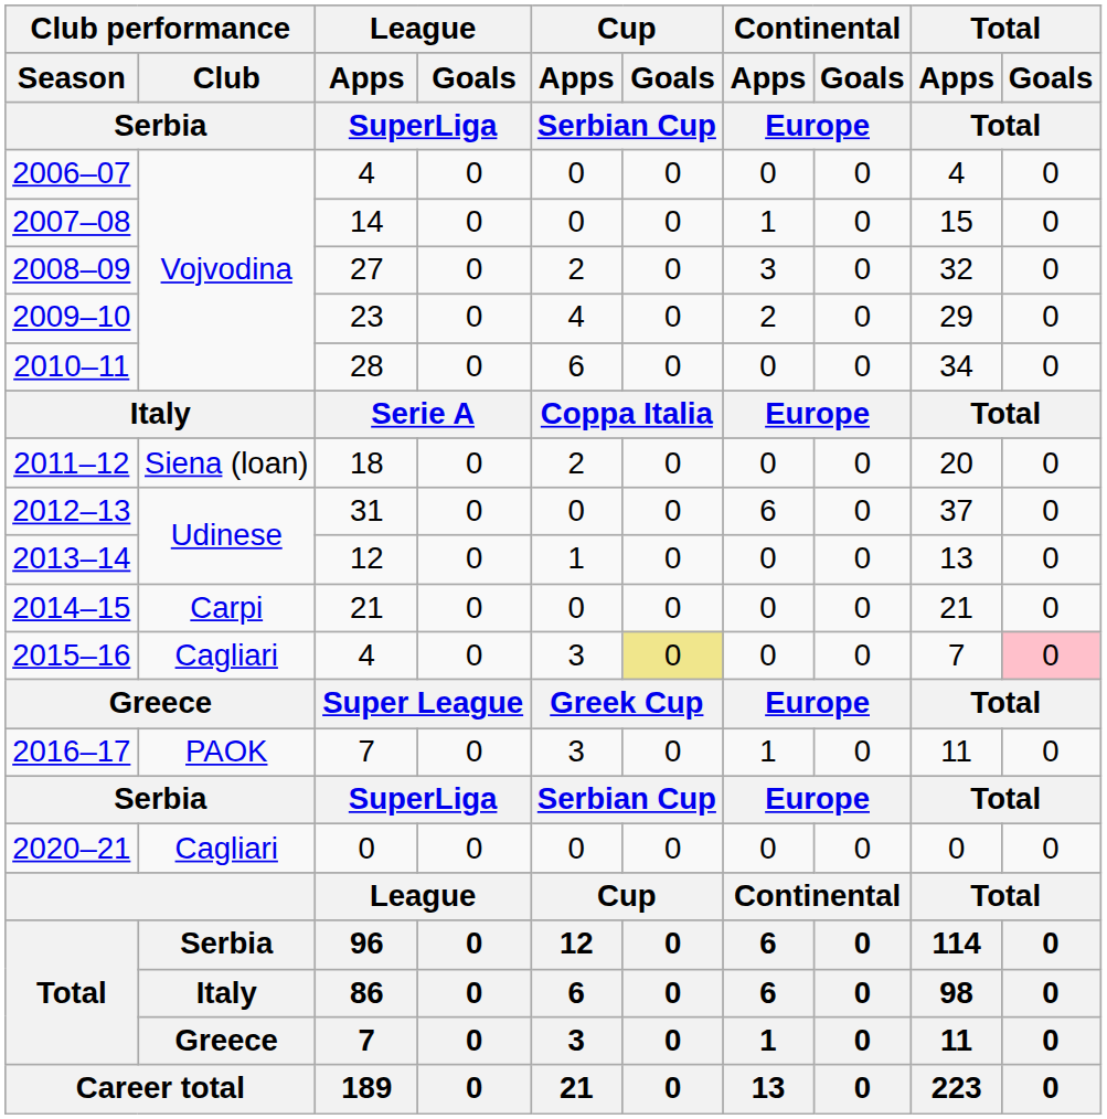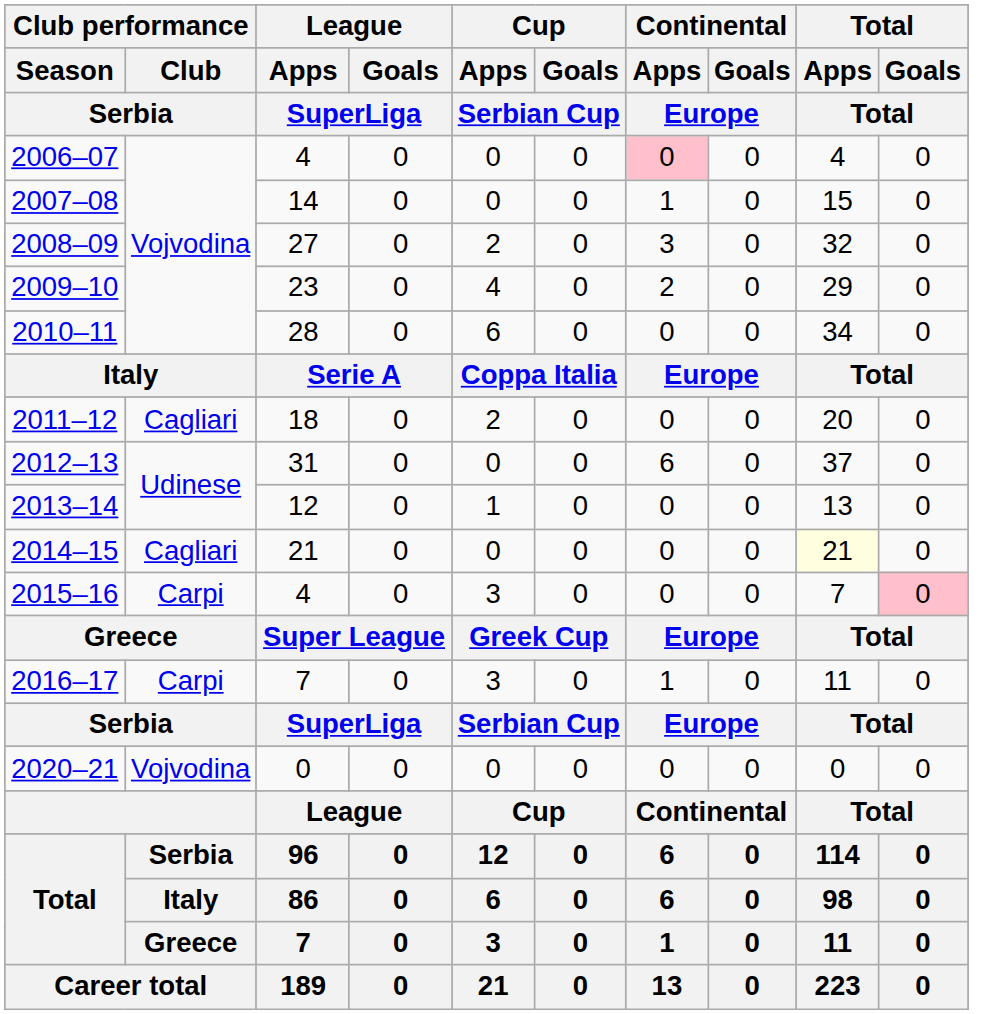2006–07 | Continental / Apps / Europe: no background -> pink background
2011–12 | Club performance / Club / Serbia: Siena (loan) -> Cagliari
2014–15 | Club performance / Club / Serbia: Carpi -> Cagliari
2014–15 | Total / Apps / Total: no background -> lightyellow background
2015–16 | Club performance / Club / Serbia: Cagliari -> Carpi
2015–16 | Cup / Goals / Serbian Cup: khaki background -> no background
2016–17 | Club performance / Club / Serbia: PAOK -> Carpi
2020–21 | Club performance / Club / Serbia: Cagliari -> Vojvodina
